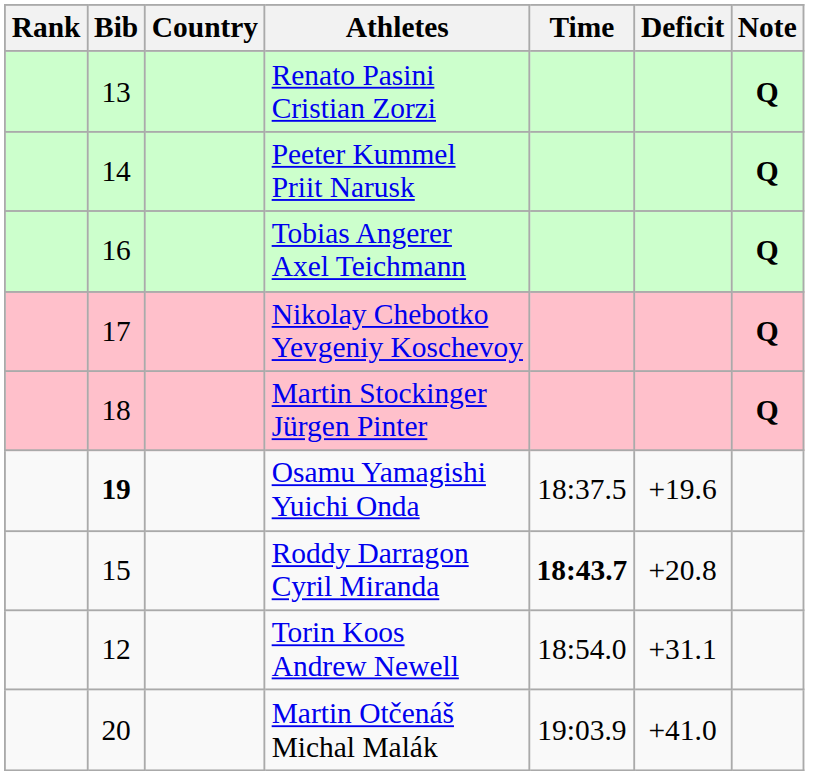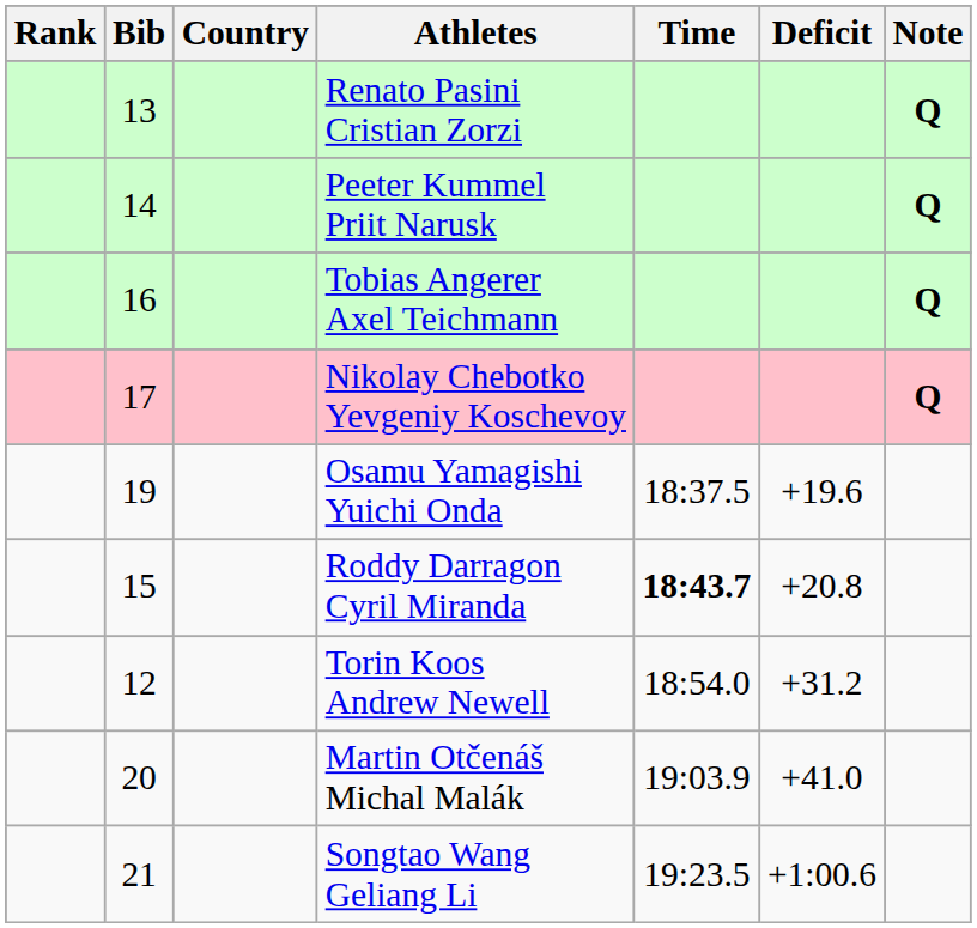- row: 18 | Martin Stockinger Jürgen Pinter | Q
Osamu Yamagishi Yuichi Onda | Bib: bold -> normal
Torin Koos Andrew Newell | Deficit: +31.1 -> +31.2
+ row: 21 | Songtao Wang Geliang Li | 19:23.5 | +1:00.6
